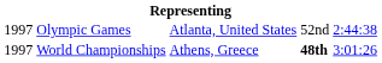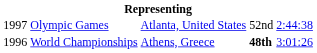World Championships | column 1: 1997 -> 1996
